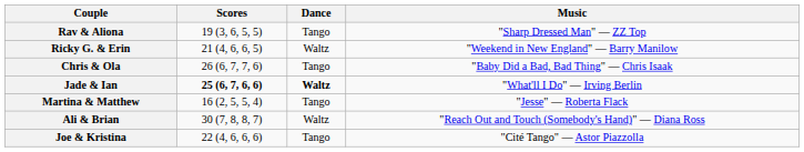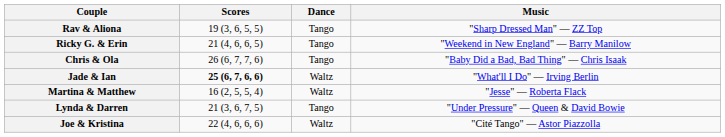Ricky G. & Erin | Dance: Waltz -> Tango
Jade & Ian | Dance: bold -> normal
Martina & Matthew | Dance: Tango -> Waltz
+ row: Lynda & Darren | 21 (3, 6, 7, 5) | Tango | "Under Pressure" — Queen & David Bowie
- row: Ali & Brian | 30 (7, 8, 8, 7) | Waltz | "Reach Out and Touch (Somebody's Hand)" — Diana Ross
Joe & Kristina | Dance: Tango -> Waltz
